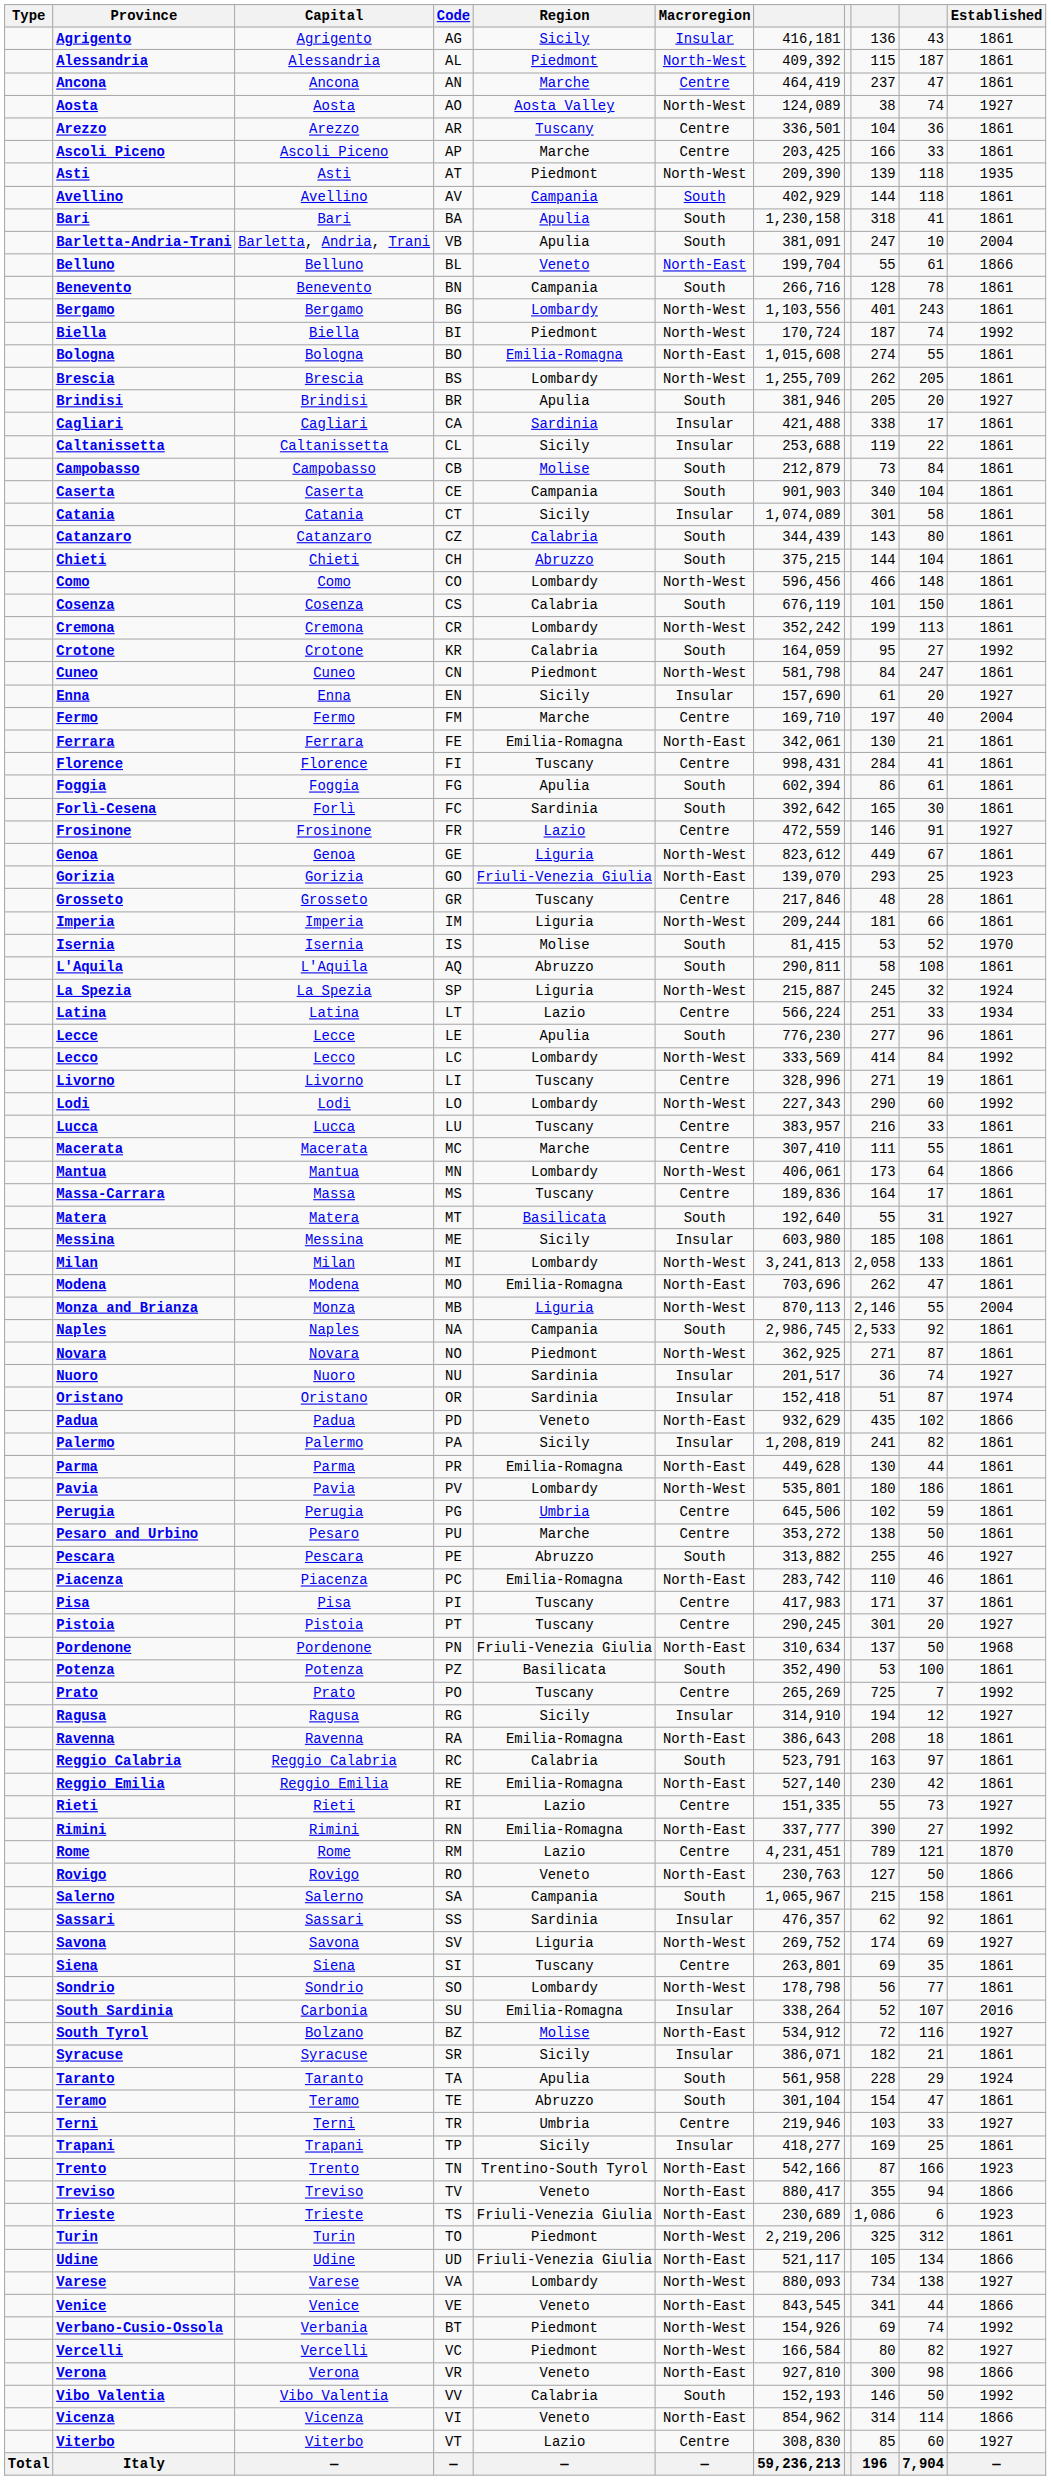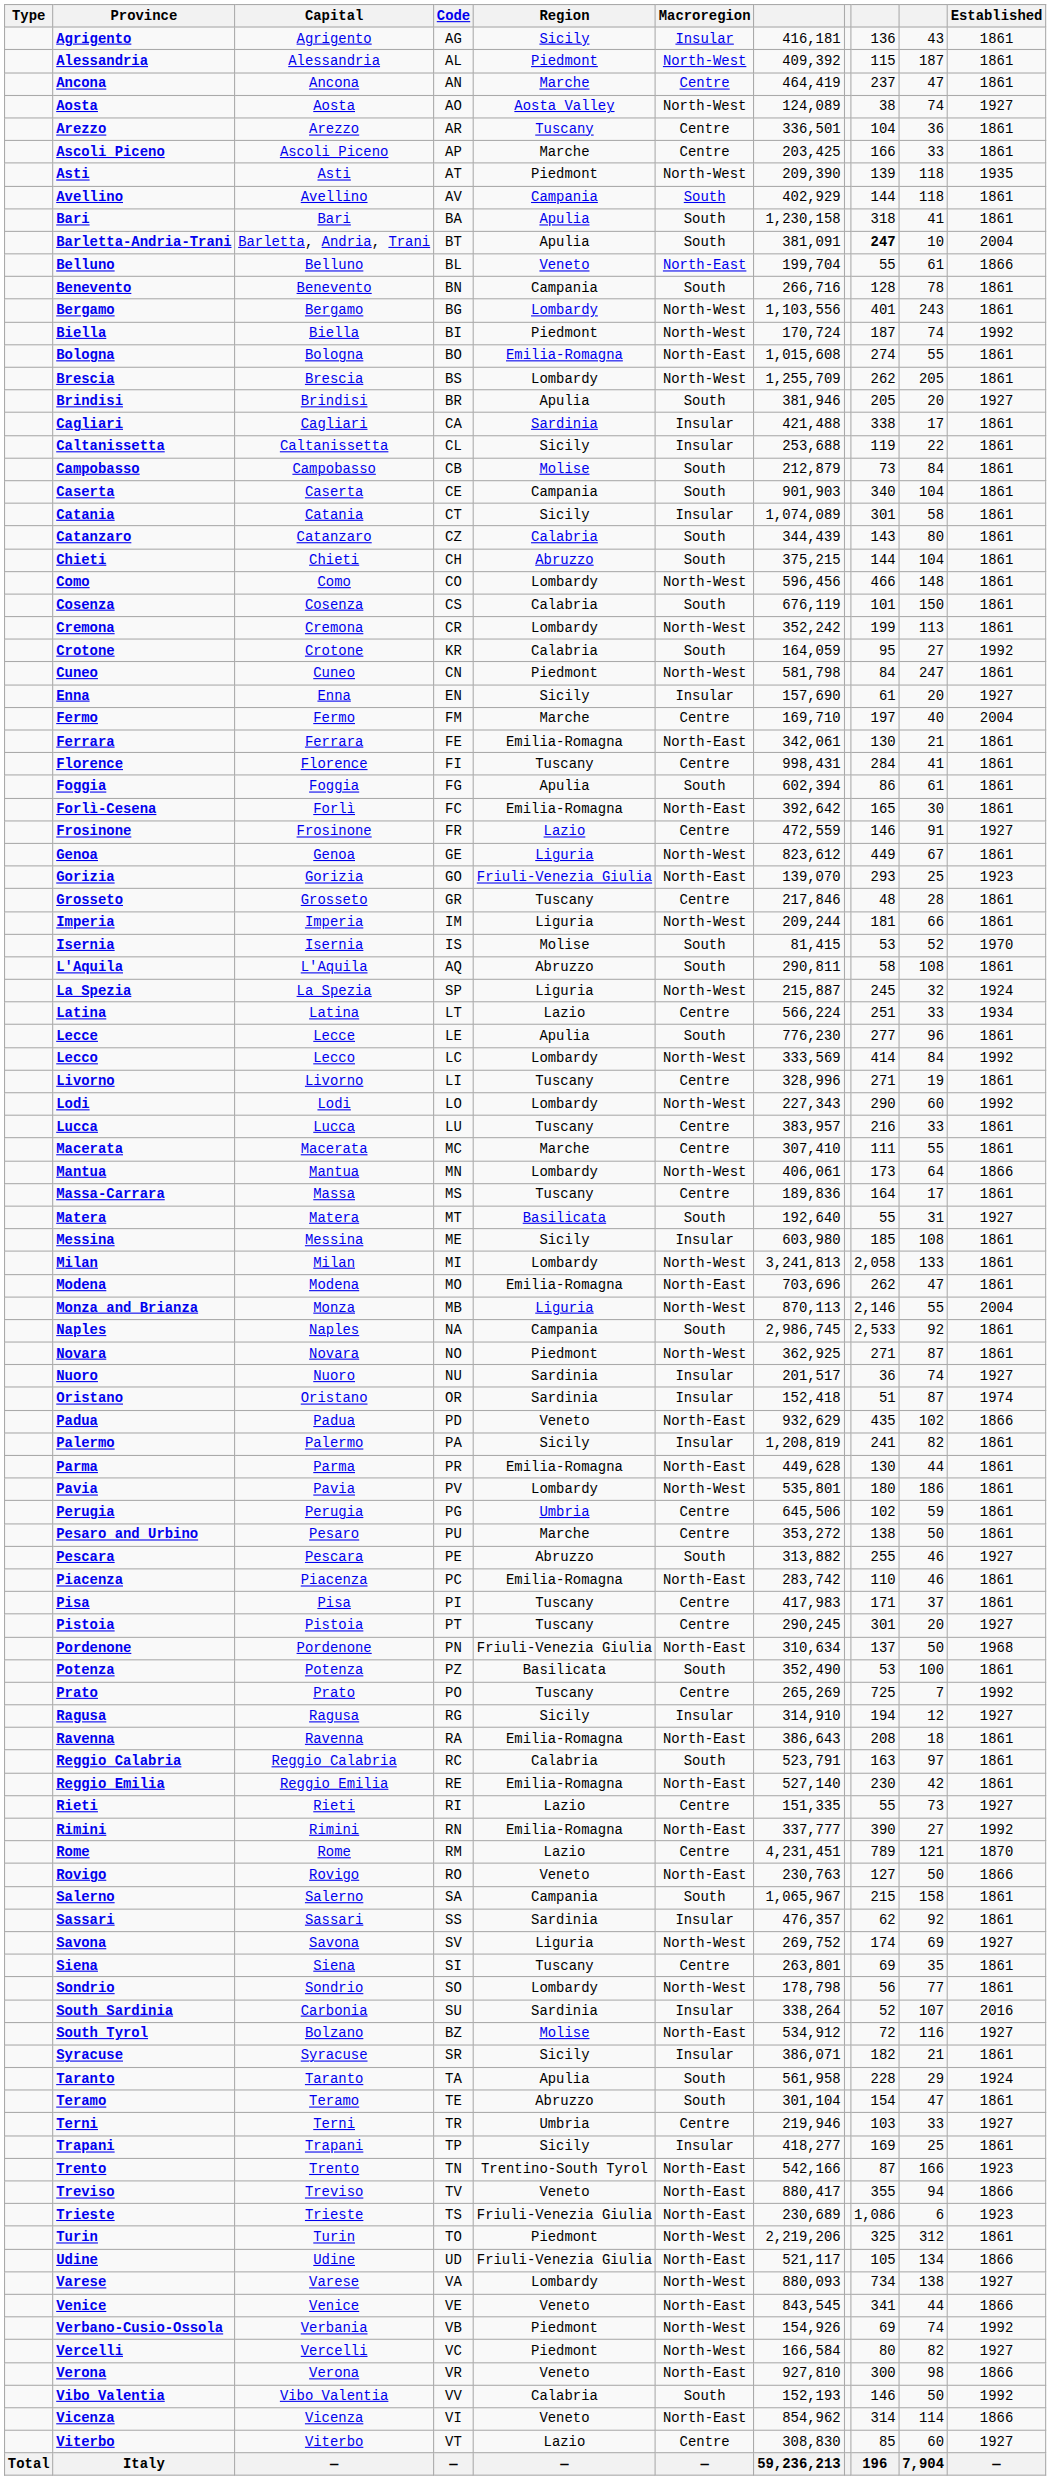Barletta-Andria-Trani | Code: VB -> BT
Barletta-Andria-Trani | column 9: normal -> bold
Forlì-Cesena | Region: Sardinia -> Emilia-Romagna
Forlì-Cesena | Macroregion: South -> North-East
South Sardinia | Region: Emilia-Romagna -> Sardinia
Verbano-Cusio-Ossola | Code: BT -> VB
